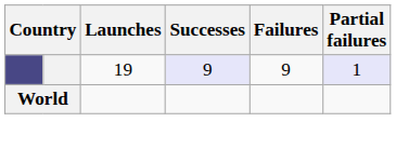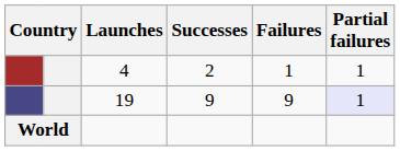+ row: 4 | 2 | 1 | 1
19 | Successes: lavender background -> no background
